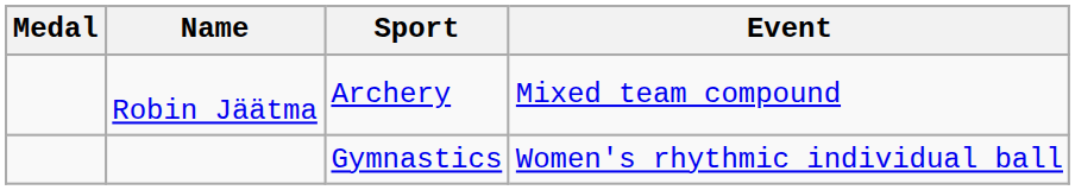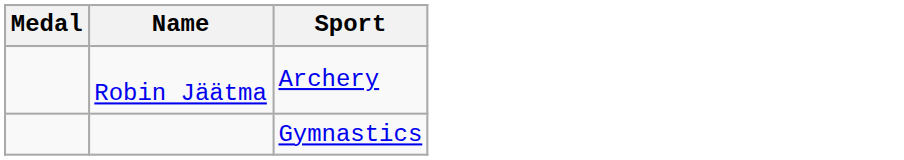- column: Event | Mixed team compound | Women's rhythmic individual ball
